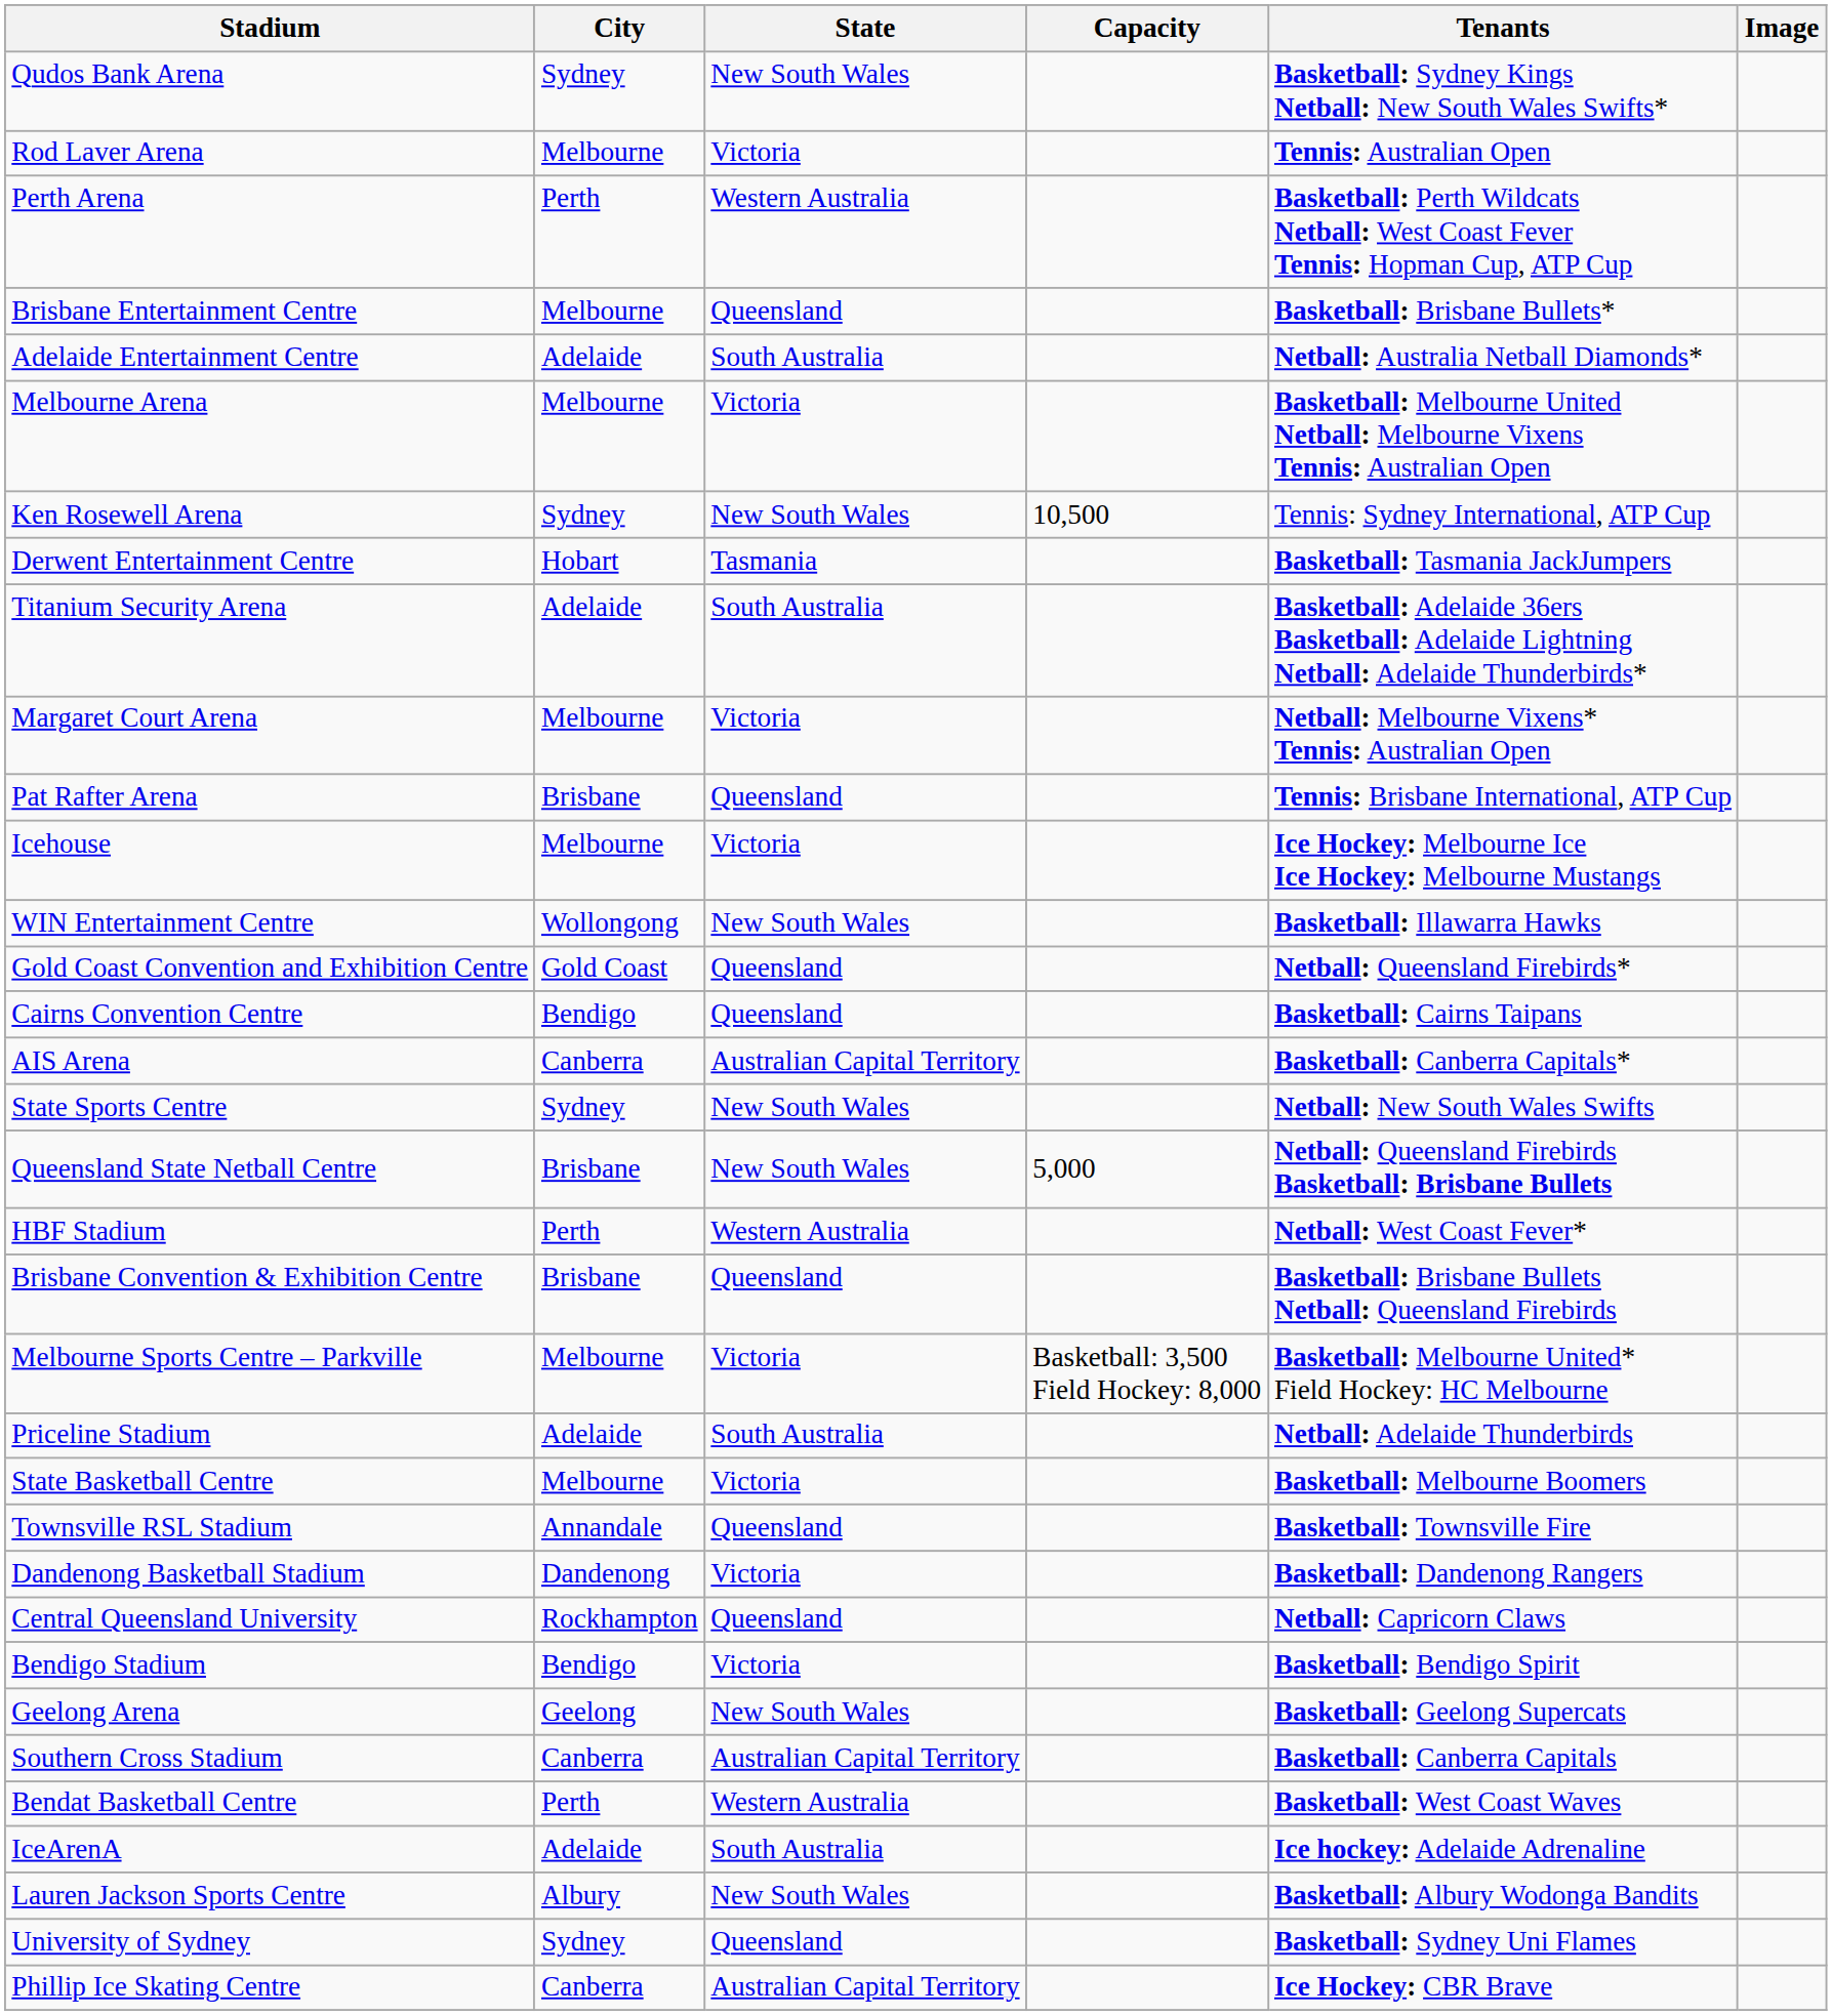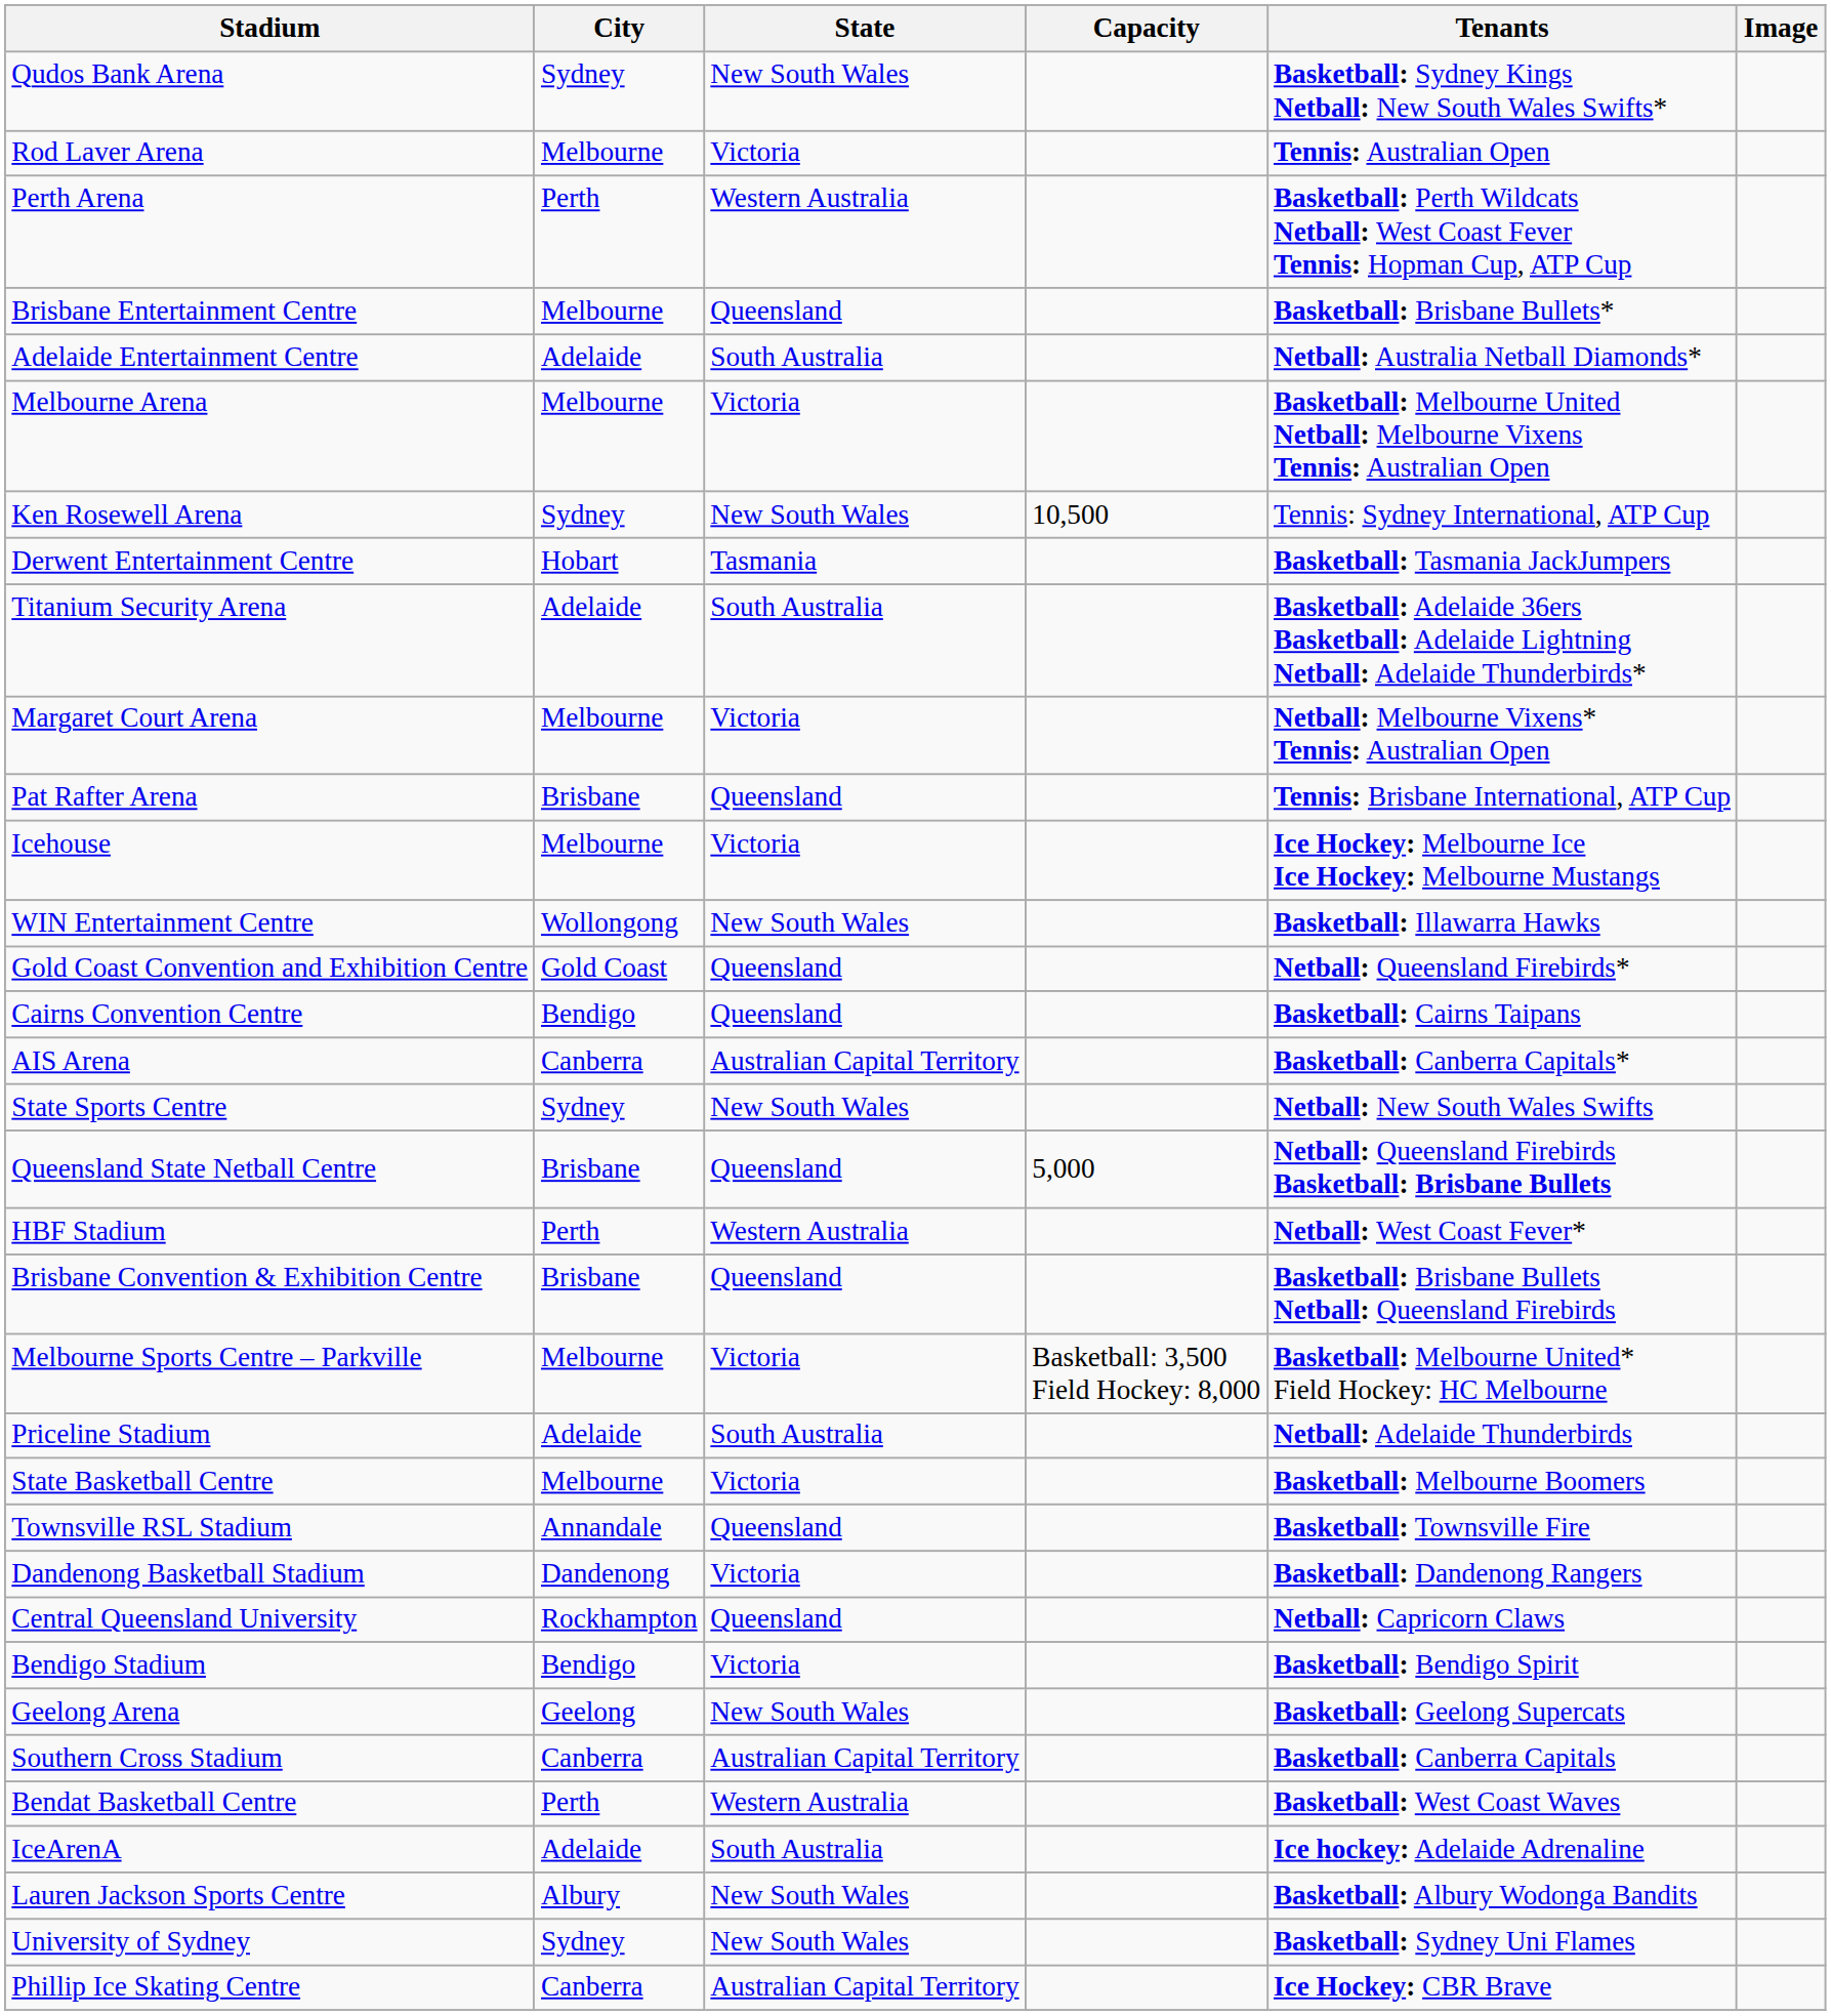Queensland State Netball Centre | State: New South Wales -> Queensland
University of Sydney | State: Queensland -> New South Wales
